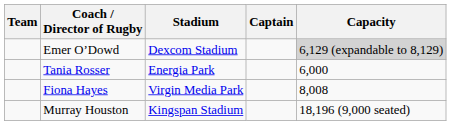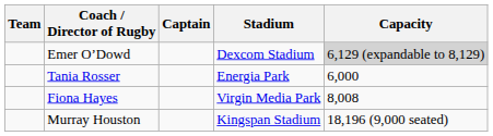columns swapped: Captain <-> Stadium
